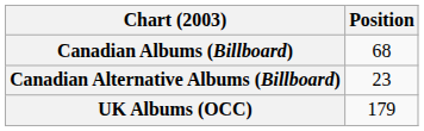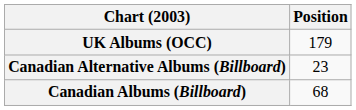rows swapped: Canadian Albums (Billboard) <-> UK Albums (OCC)
